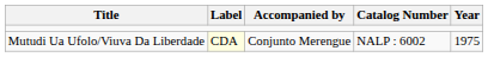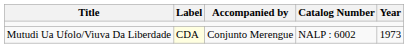Mutudi Ua Ufolo/Viuva Da Liberdade | Year: 1975 -> 1973
